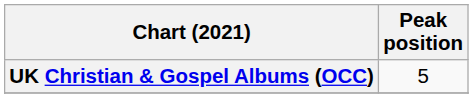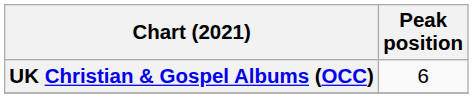UK Christian & Gospel Albums (OCC) | Peak position: 5 -> 6
